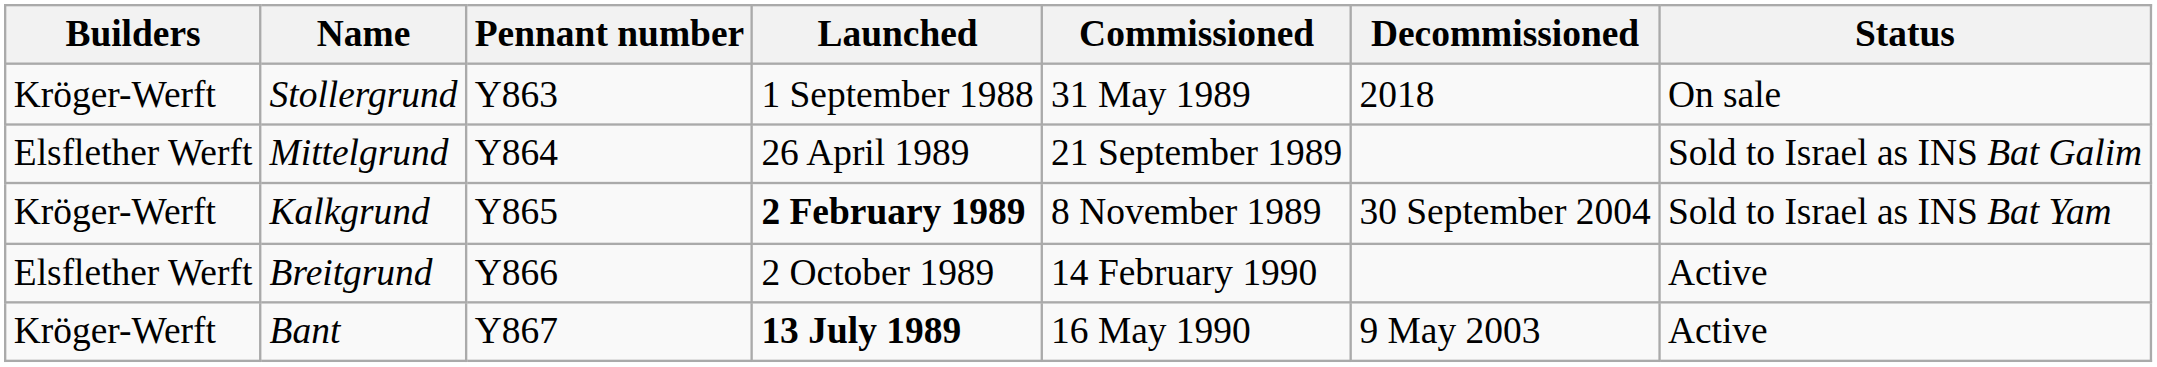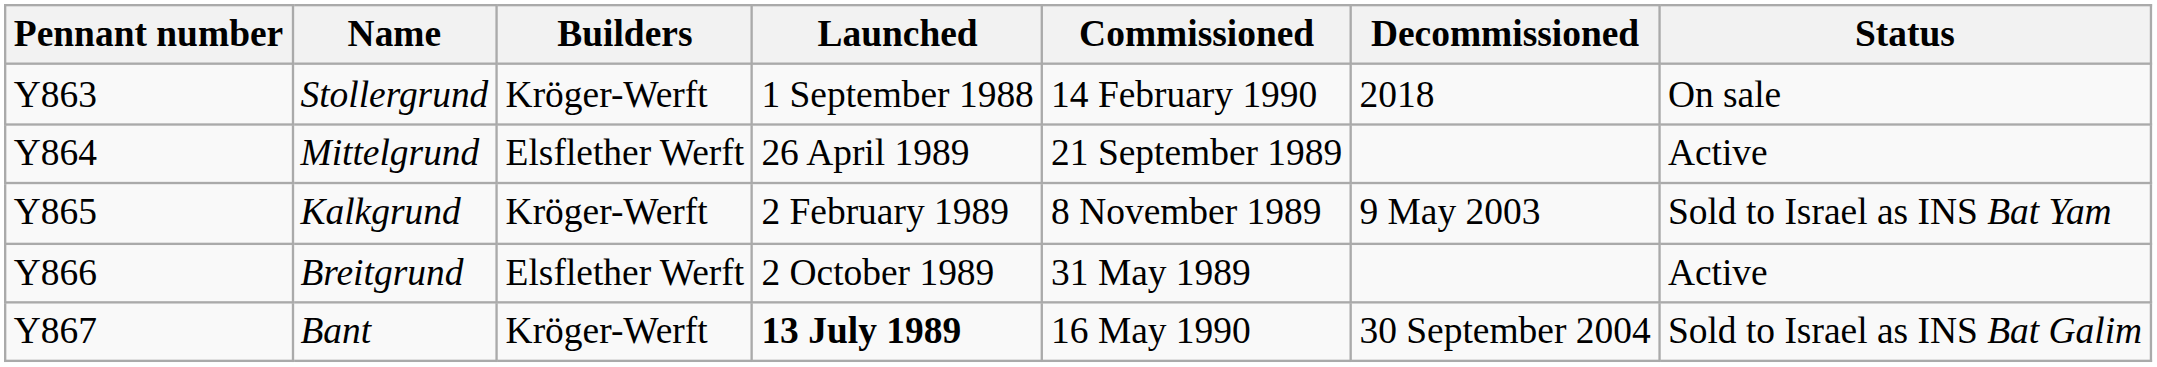columns swapped: Pennant number <-> Builders
Stollergrund | Commissioned: 31 May 1989 -> 14 February 1990
Mittelgrund | Status: Sold to Israel as INS Bat Galim -> Active
Kalkgrund | Launched: bold -> normal
Kalkgrund | Decommissioned: 30 September 2004 -> 9 May 2003
Breitgrund | Commissioned: 14 February 1990 -> 31 May 1989
Bant | Decommissioned: 9 May 2003 -> 30 September 2004
Bant | Status: Active -> Sold to Israel as INS Bat Galim
